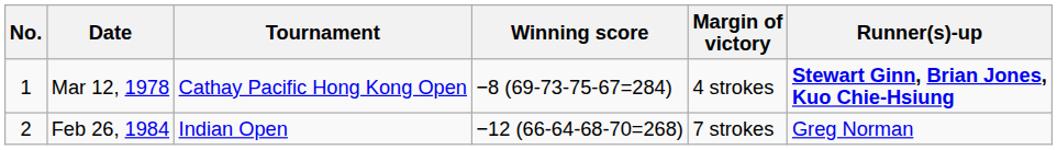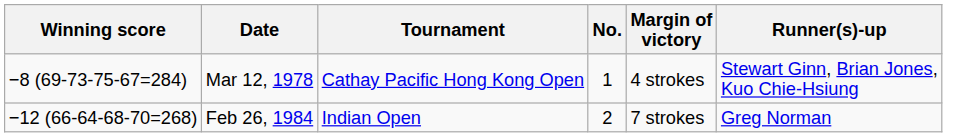columns swapped: No. <-> Winning score
Mar 12, 1978 | Runner(s)-up: bold -> normal
